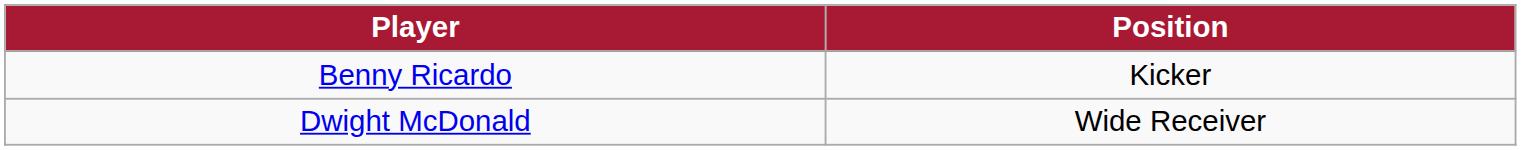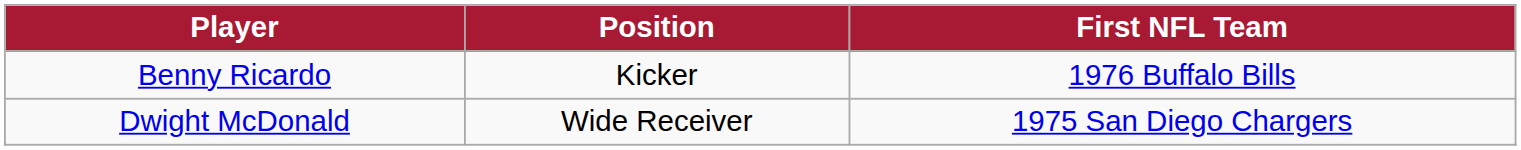+ column: First NFL Team | 1976 Buffalo Bills | 1975 San Diego Chargers
